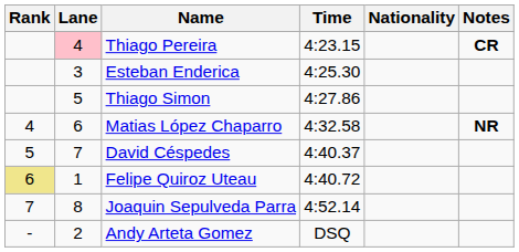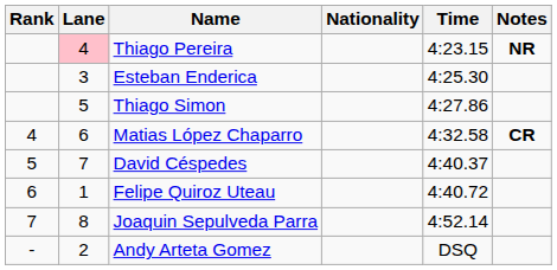columns swapped: Nationality <-> Time
Thiago Pereira | Notes: CR -> NR
Matias López Chaparro | Notes: NR -> CR
Felipe Quiroz Uteau | Rank: khaki background -> no background
